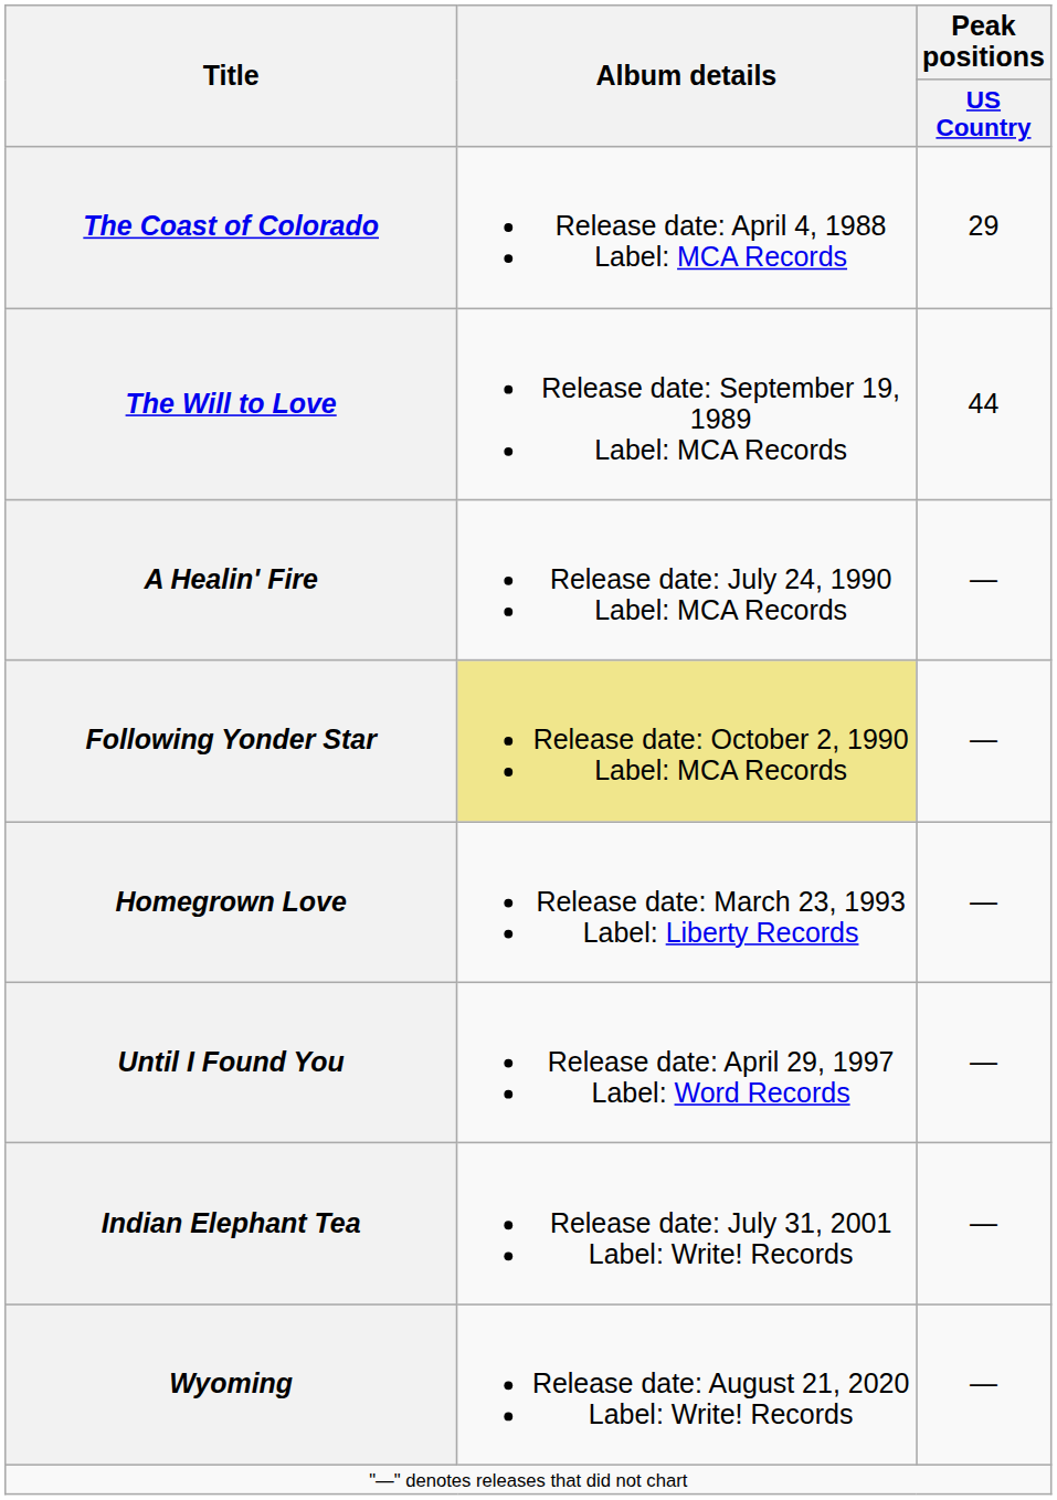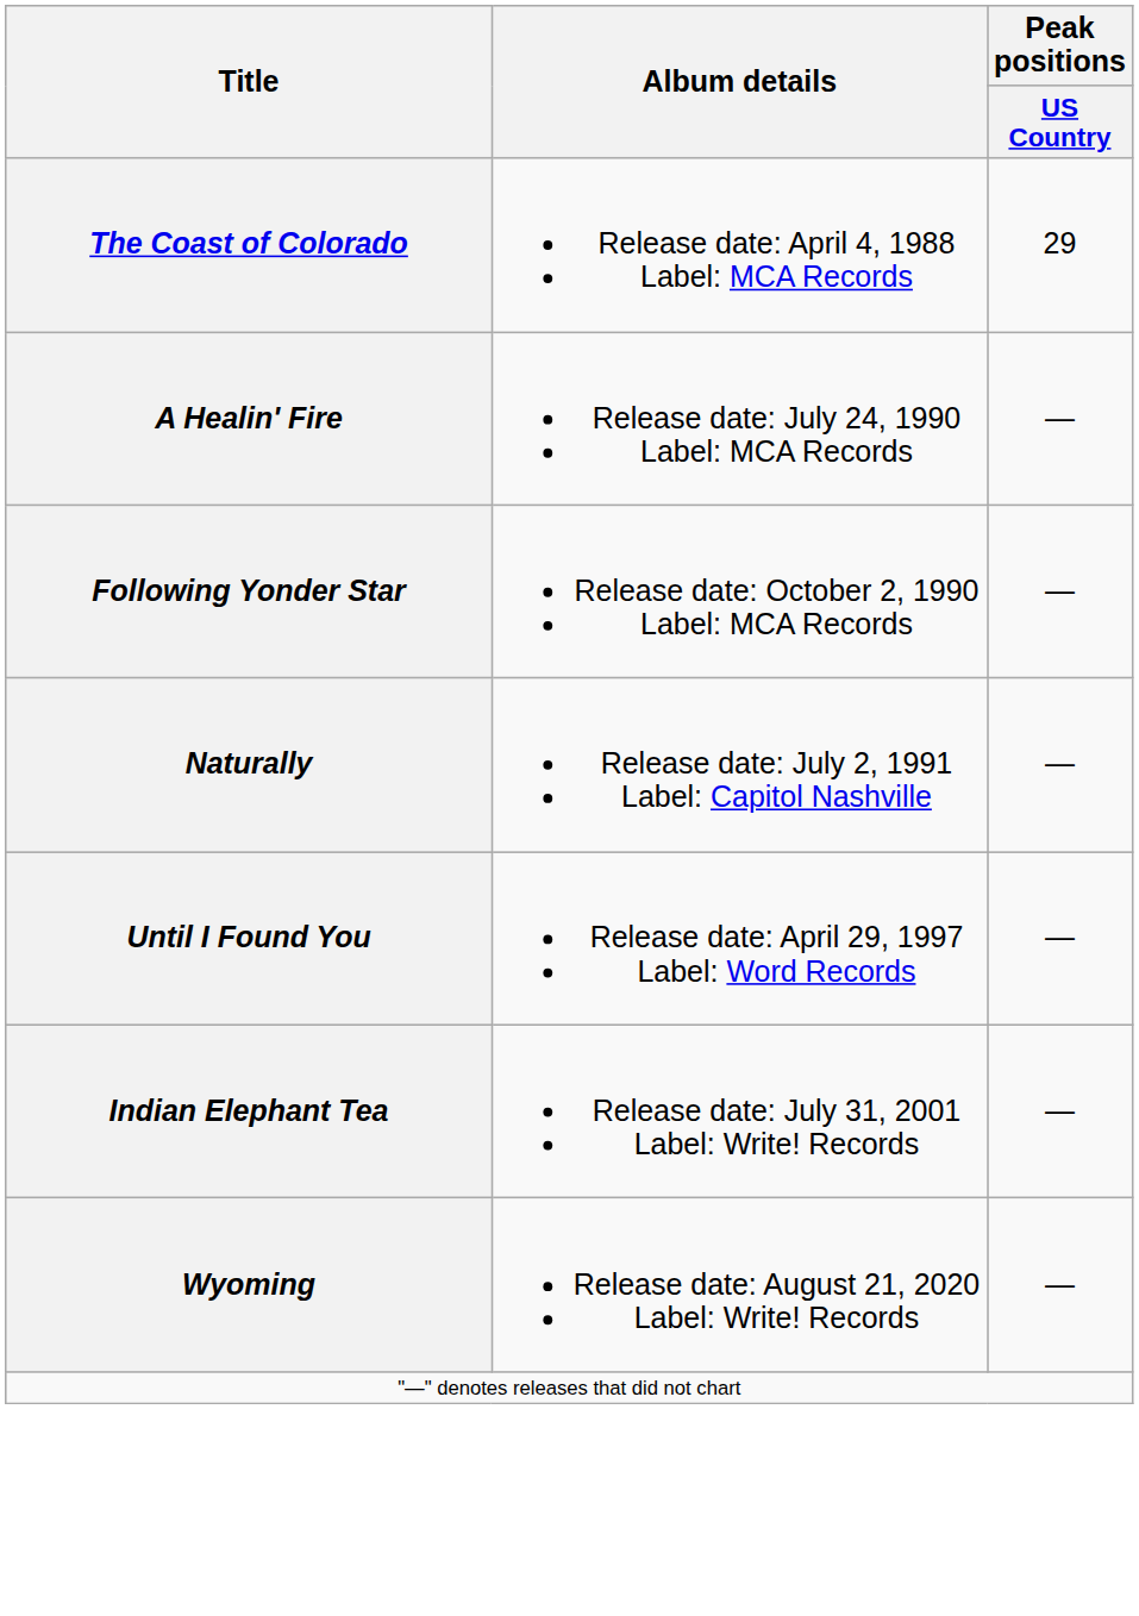- row: The Will to Love | Release date: September 19, 1989 Label: MCA Records | 44
Following Yonder Star | Album details: khaki background -> no background
+ row: Naturally | Release date: July 2, 1991 Label: Capitol Nashville | —
- row: Homegrown Love | Release date: March 23, 1993 Label: Liberty Records | —
